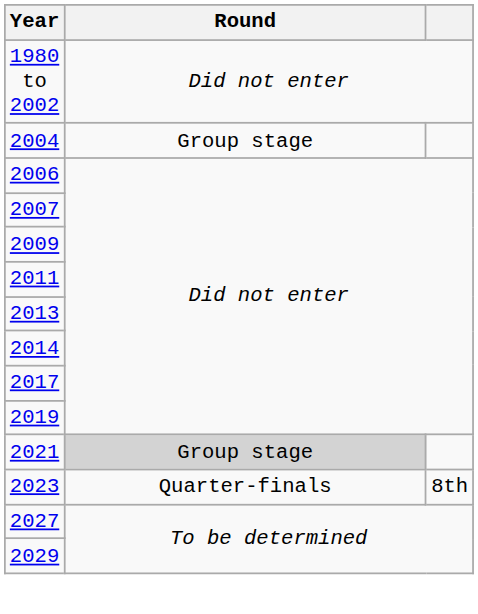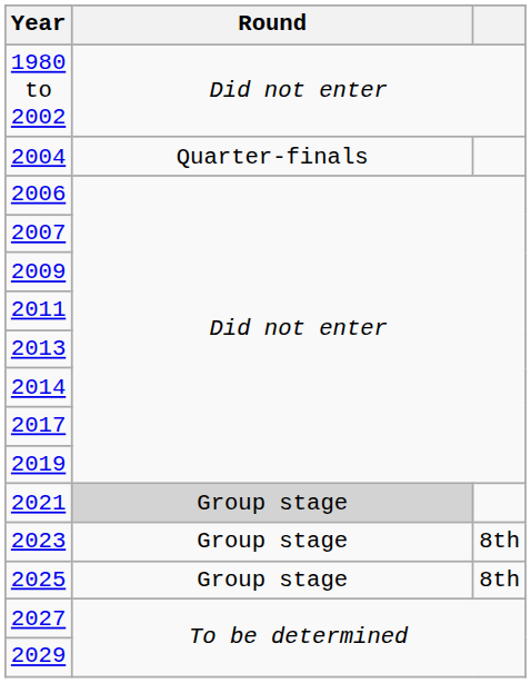2004 | Round: Group stage -> Quarter-finals
2023 | Round: Quarter-finals -> Group stage
+ row: 2025 | Group stage | 8th
